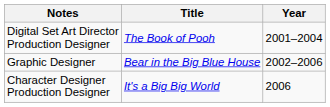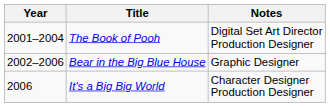columns swapped: Year <-> Notes
